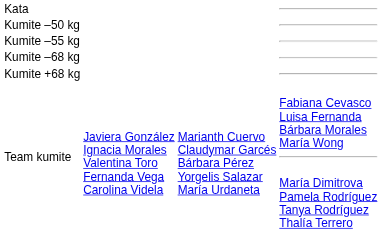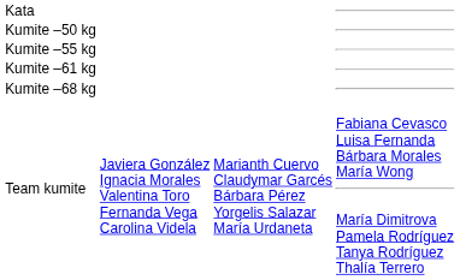+ row: Kumite –61 kg
- row: Kumite +68 kg
